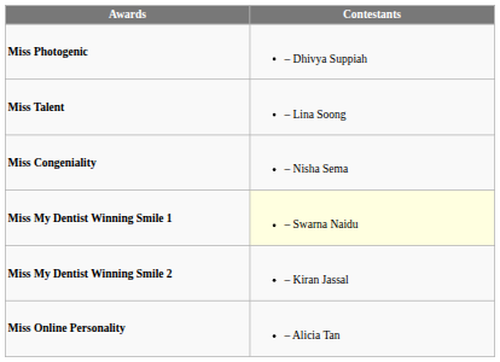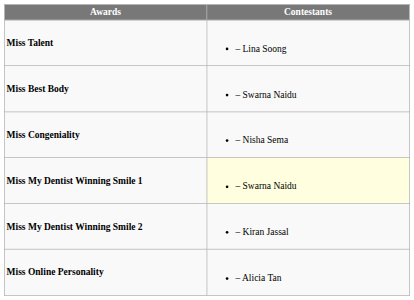- row: Miss Photogenic | – Dhivya Suppiah
+ row: Miss Best Body | – Swarna Naidu
